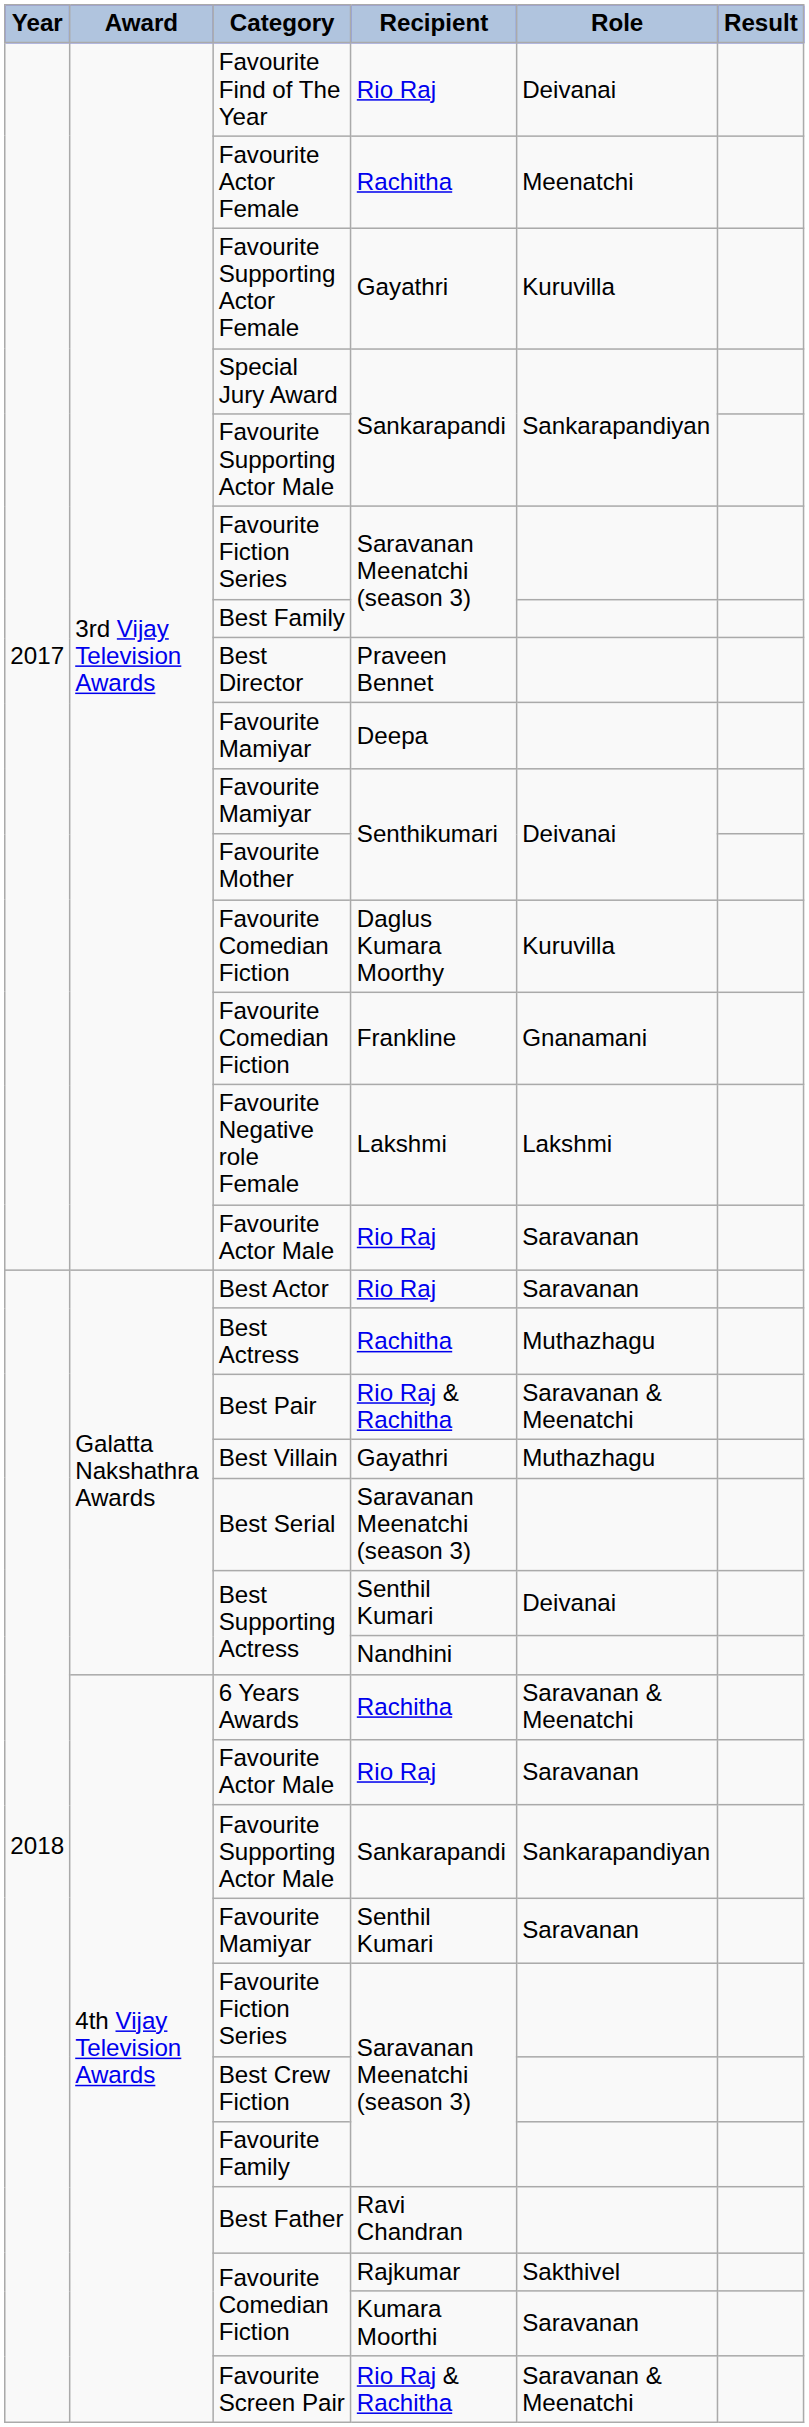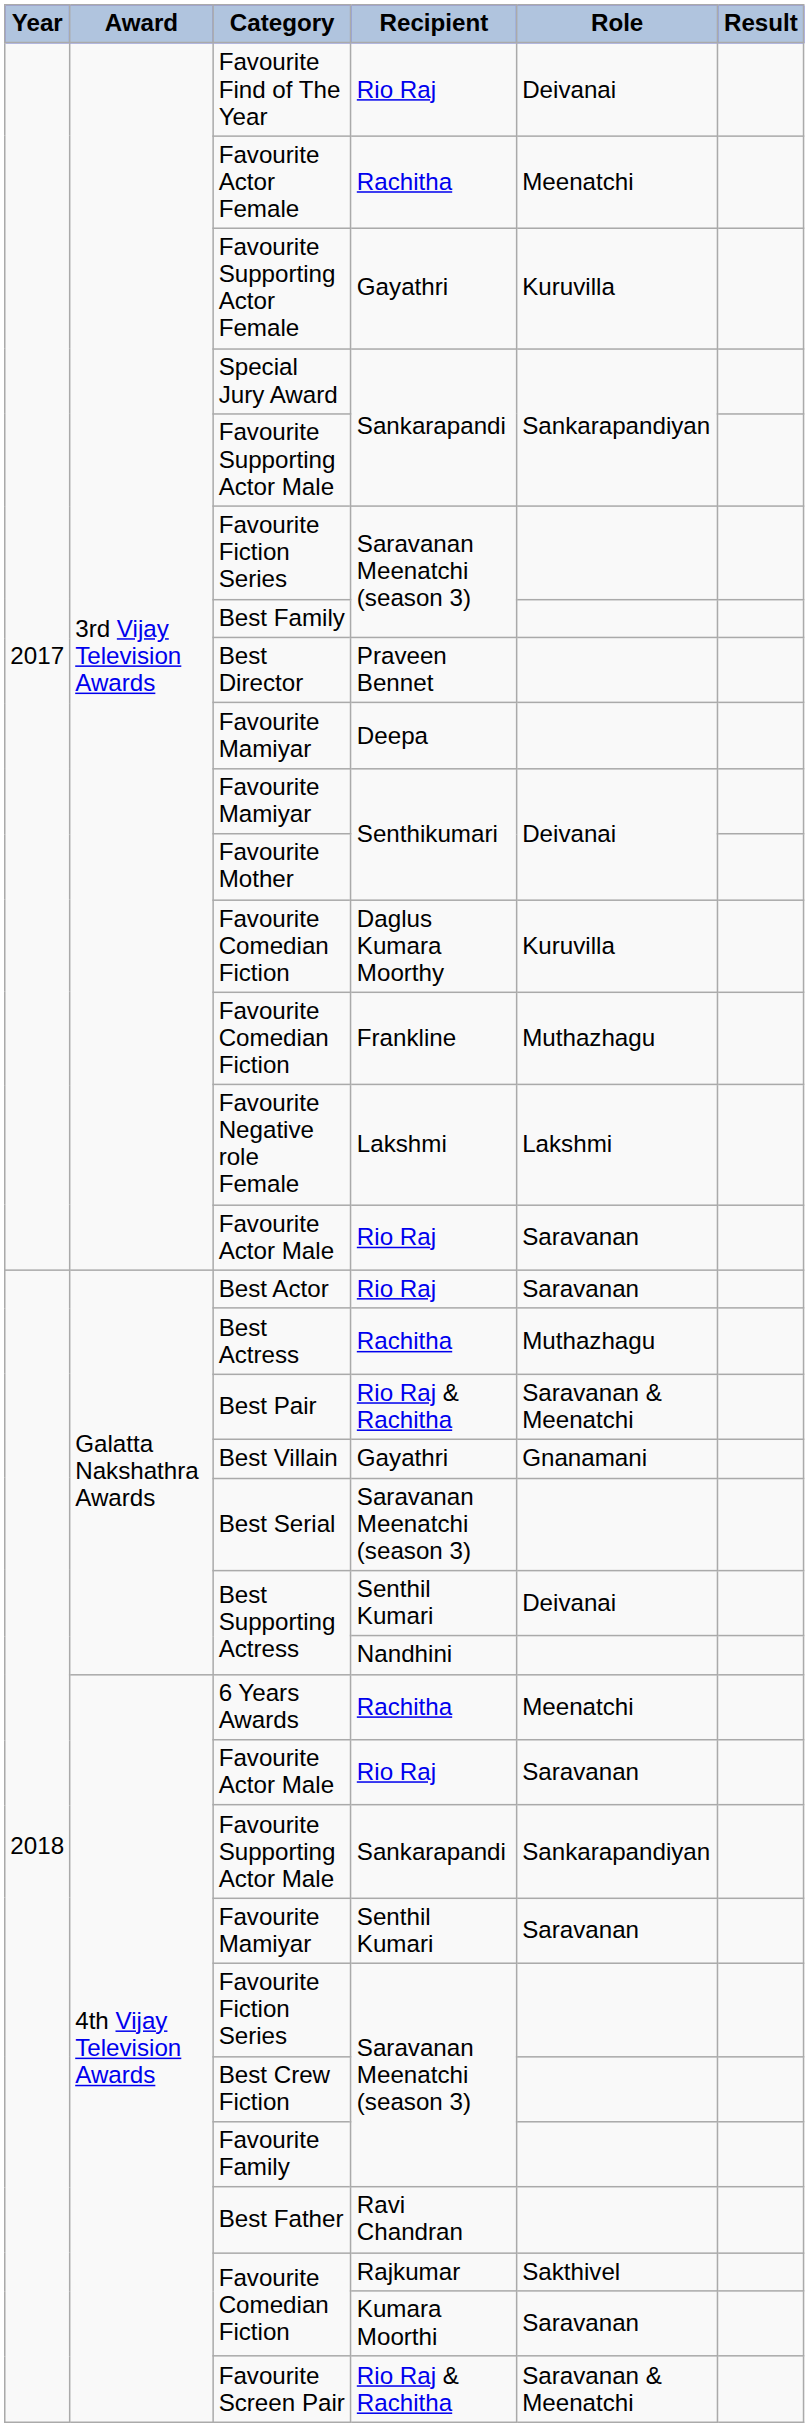Favourite Comedian Fiction / Frankline | Role: Gnanamani -> Muthazhagu
Best Villain | Role: Muthazhagu -> Gnanamani
6 Years Awards | Role: Saravanan & Meenatchi -> Meenatchi
